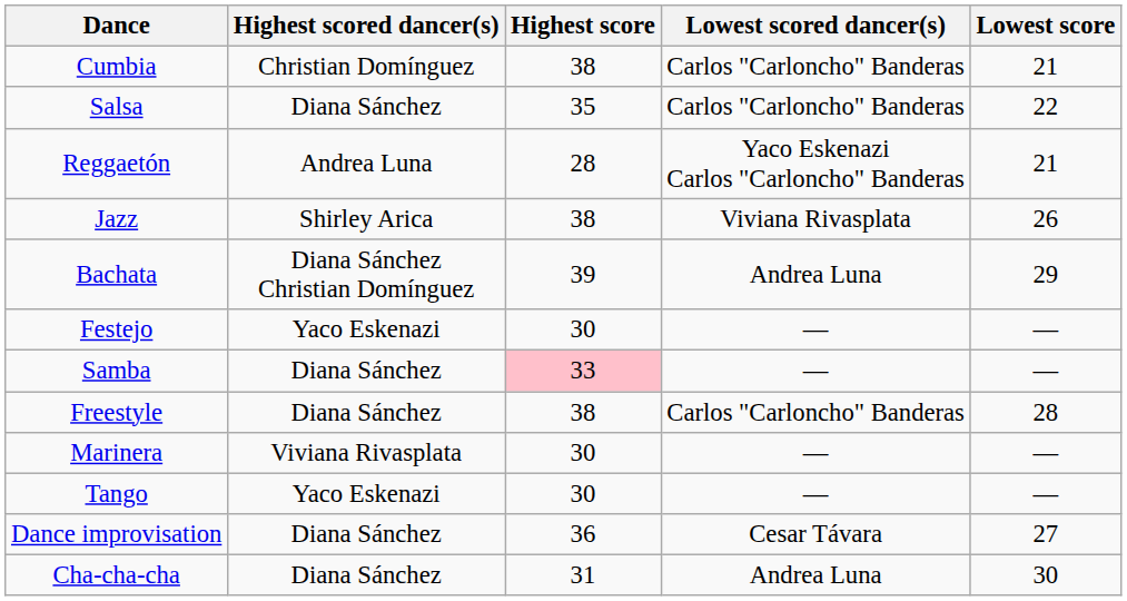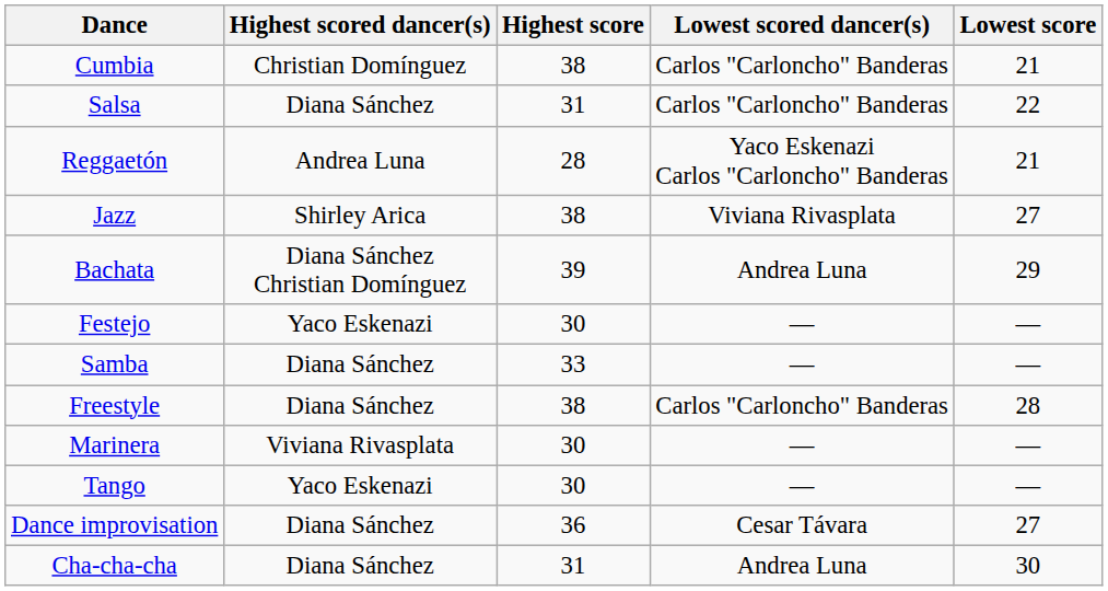Salsa | Highest score: 35 -> 31
Jazz | Lowest score: 26 -> 27
Samba | Highest score: pink background -> no background
